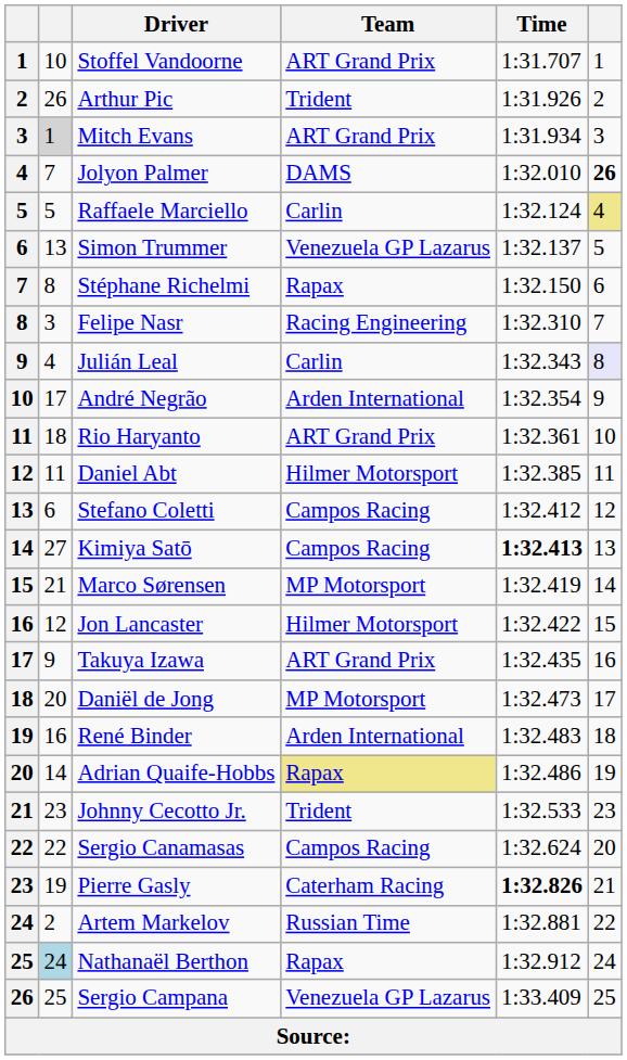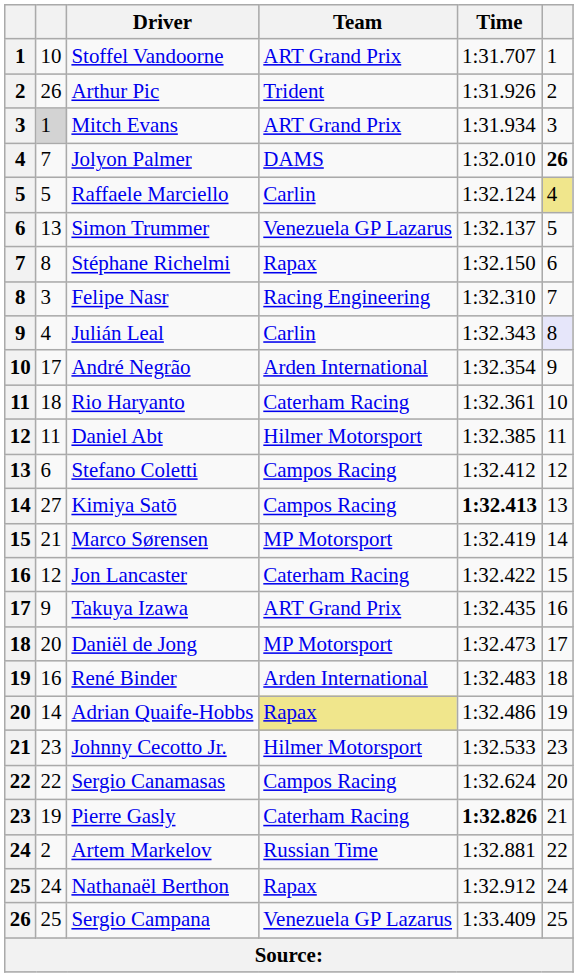Rio Haryanto | Team: ART Grand Prix -> Caterham Racing
Jon Lancaster | Team: Hilmer Motorsport -> Caterham Racing
Johnny Cecotto Jr. | Team: Trident -> Hilmer Motorsport
Nathanaël Berthon | column 2: lightblue background -> no background
